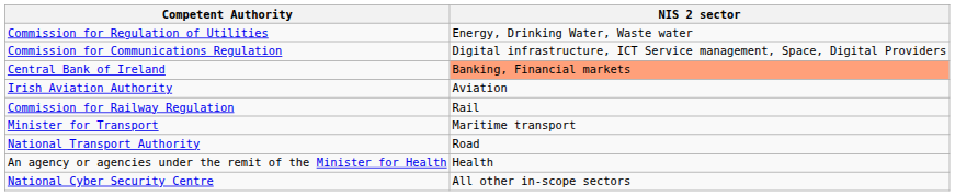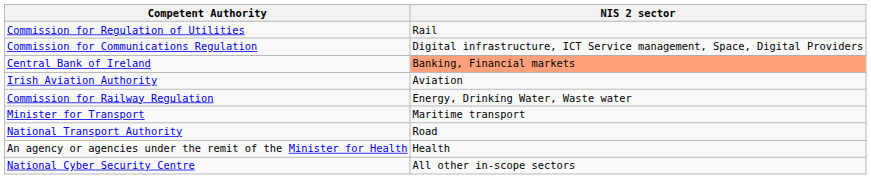Commission for Regulation of Utilities | NIS 2 sector: Energy, Drinking Water, Waste water -> Rail
Commission for Railway Regulation | NIS 2 sector: Rail -> Energy, Drinking Water, Waste water
